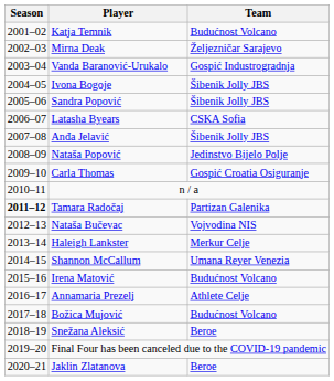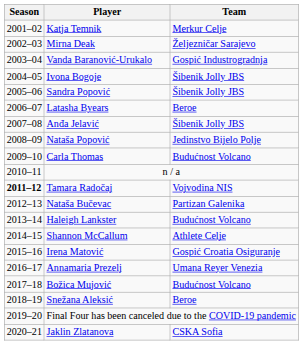Katja Temnik | Team: Budućnost Volcano -> Merkur Celje
Latasha Byears | Team: CSKA Sofia -> Beroe
Carla Thomas | Team: Gospić Croatia Osiguranje -> Budućnost Volcano
Tamara Radočaj | Team: Partizan Galenika -> Vojvodina NIS
Nataša Bučevac | Team: Vojvodina NIS -> Partizan Galenika
Haleigh Lankster | Team: Merkur Celje -> Budućnost Volcano
Shannon McCallum | Team: Umana Reyer Venezia -> Athlete Celje
Irena Matović | Team: Budućnost Volcano -> Gospić Croatia Osiguranje
Annamaria Prezelj | Team: Athlete Celje -> Umana Reyer Venezia
Jaklin Zlatanova | Team: Beroe -> CSKA Sofia
